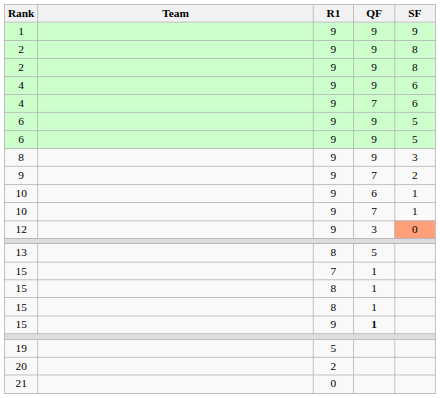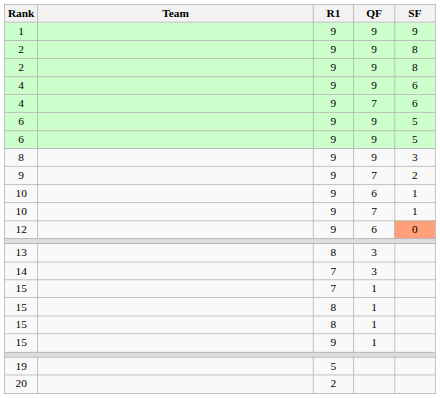12 | QF: 3 -> 6
13 | QF: 5 -> 3
+ row: 14 | 7 | 3
15 / 9 | QF: bold -> normal
- row: 21 | 0
